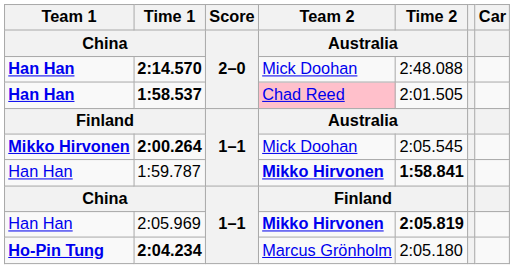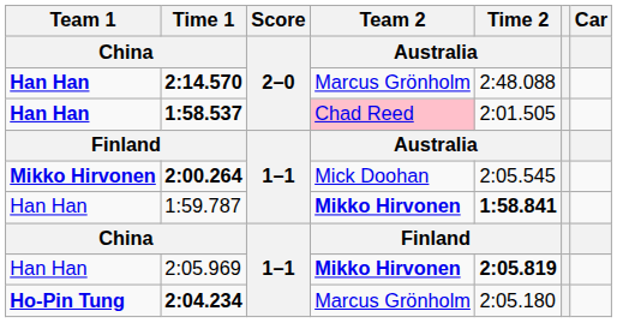2:14.570 | Team 2 / Australia: Mick Doohan -> Marcus Grönholm
